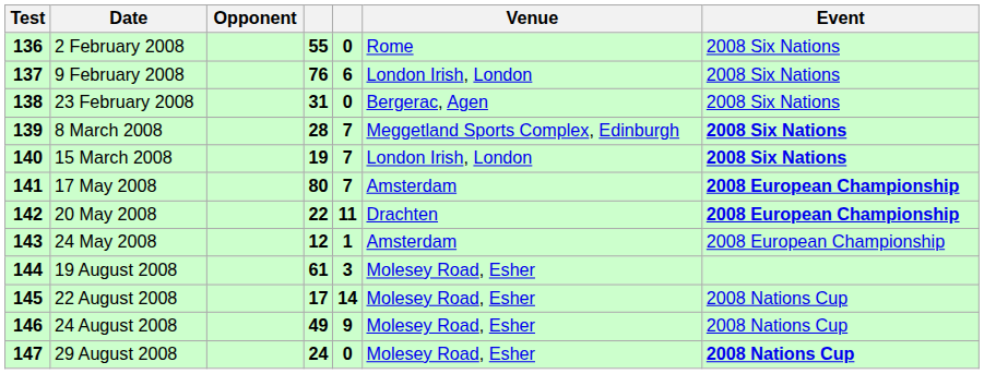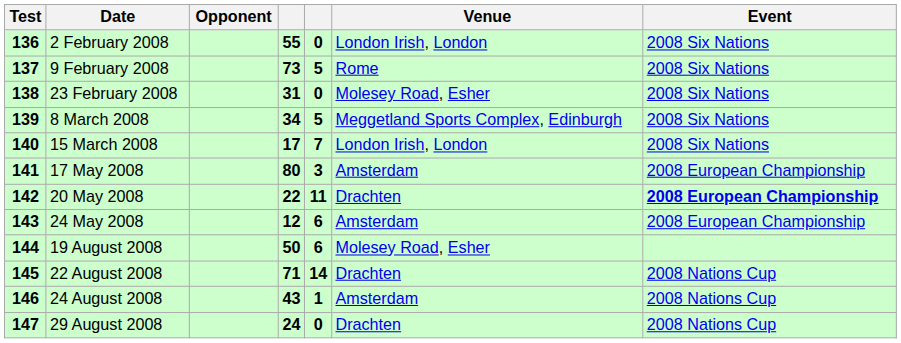2 February 2008 | Venue: Rome -> London Irish, London
9 February 2008 | column 4: 76 -> 73
9 February 2008 | column 5: 6 -> 5
9 February 2008 | Venue: London Irish, London -> Rome
23 February 2008 | Venue: Bergerac, Agen -> Molesey Road, Esher
8 March 2008 | column 4: 28 -> 34
8 March 2008 | column 5: 7 -> 5
8 March 2008 | Event: bold -> normal
15 March 2008 | column 4: 19 -> 17
15 March 2008 | Event: bold -> normal
17 May 2008 | column 5: 7 -> 3
17 May 2008 | Event: bold -> normal
24 May 2008 | column 5: 1 -> 6
19 August 2008 | column 4: 61 -> 50
19 August 2008 | column 5: 3 -> 6
22 August 2008 | column 4: 17 -> 71
22 August 2008 | Venue: Molesey Road, Esher -> Drachten
24 August 2008 | column 4: 49 -> 43
24 August 2008 | column 5: 9 -> 1
24 August 2008 | Venue: Molesey Road, Esher -> Amsterdam
29 August 2008 | Venue: Molesey Road, Esher -> Drachten
29 August 2008 | Event: bold -> normal
